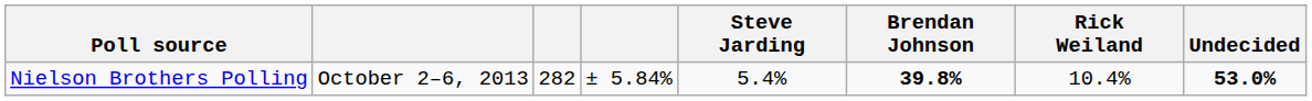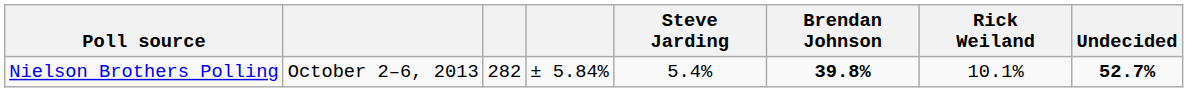Nielson Brothers Polling | Rick Weiland: 10.4% -> 10.1%
Nielson Brothers Polling | Undecided: 53.0% -> 52.7%
